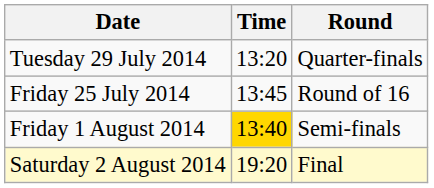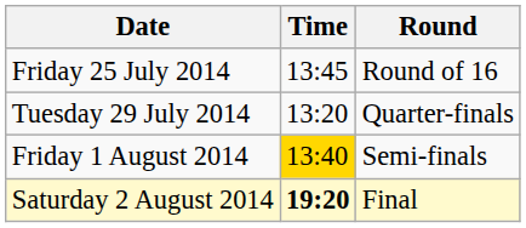rows swapped: Friday 25 July 2014 <-> Tuesday 29 July 2014
Saturday 2 August 2014 | Time: normal -> bold
